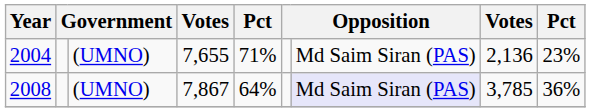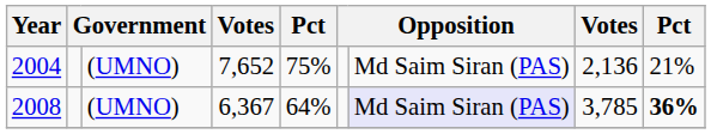2004 | column 4: 7,655 -> 7,652
2004 | column 5: 71% -> 75%
2004 | column 9: 23% -> 21%
2008 | column 4: 7,867 -> 6,367
2008 | column 9: normal -> bold
